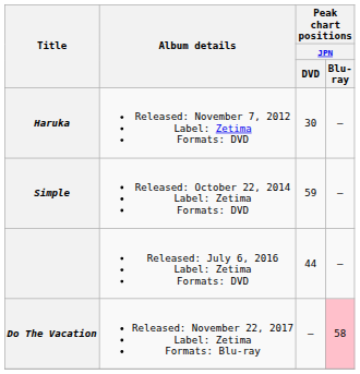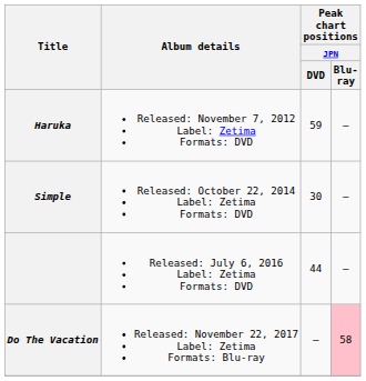Haruka | Peak chart positions / JPN / DVD: 30 -> 59
Simple | Peak chart positions / JPN / DVD: 59 -> 30
